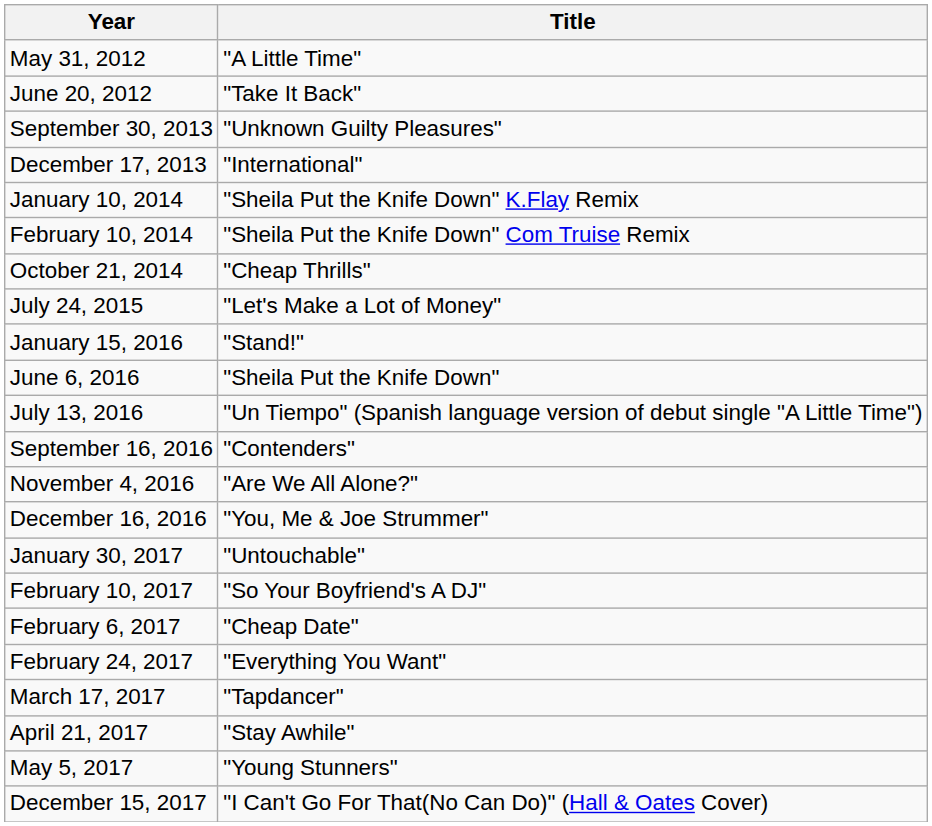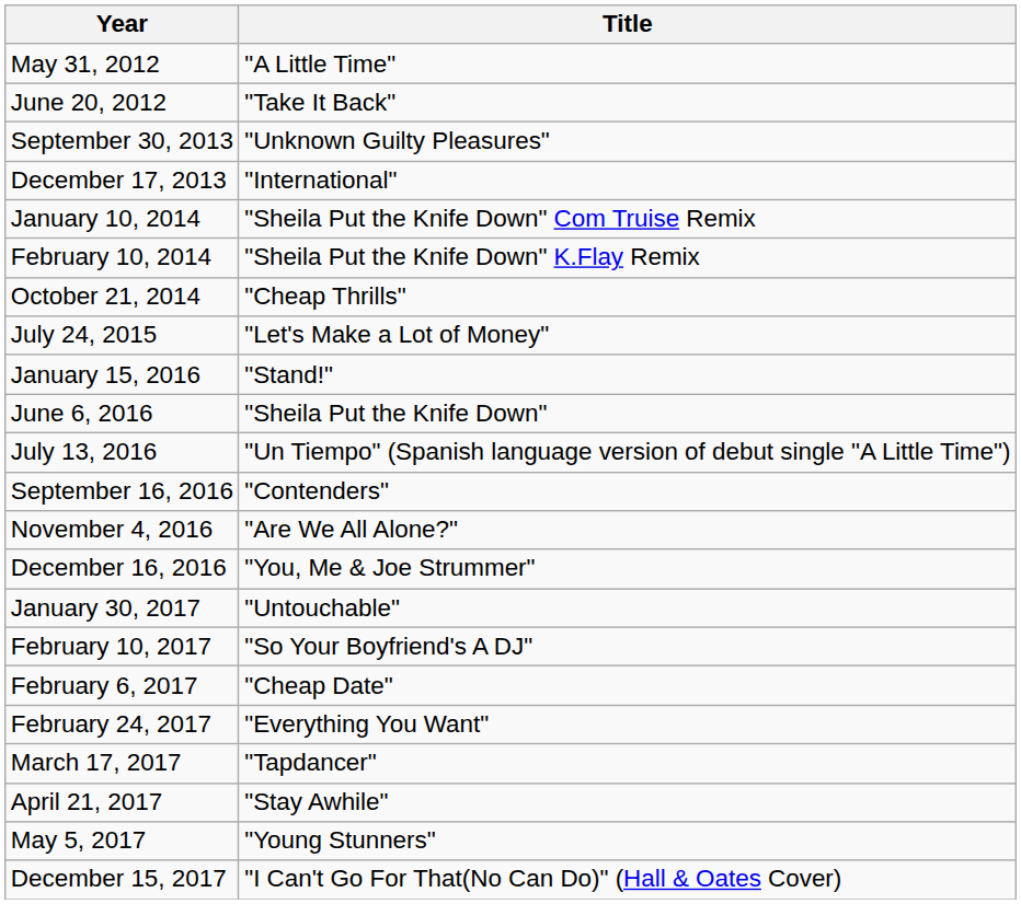January 10, 2014 | Title: "Sheila Put the Knife Down" K.Flay Remix -> "Sheila Put the Knife Down" Com Truise Remix
February 10, 2014 | Title: "Sheila Put the Knife Down" Com Truise Remix -> "Sheila Put the Knife Down" K.Flay Remix
